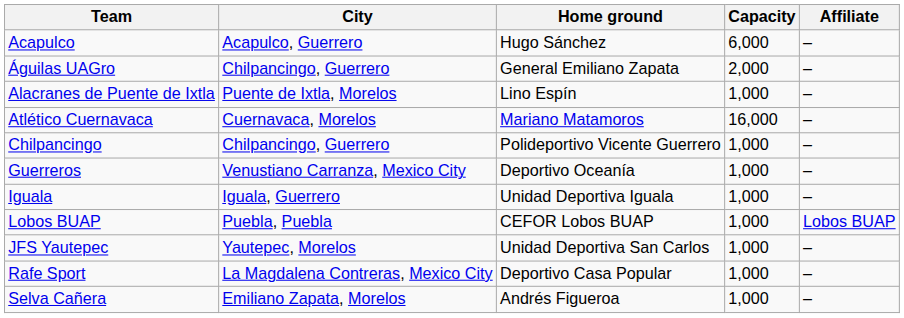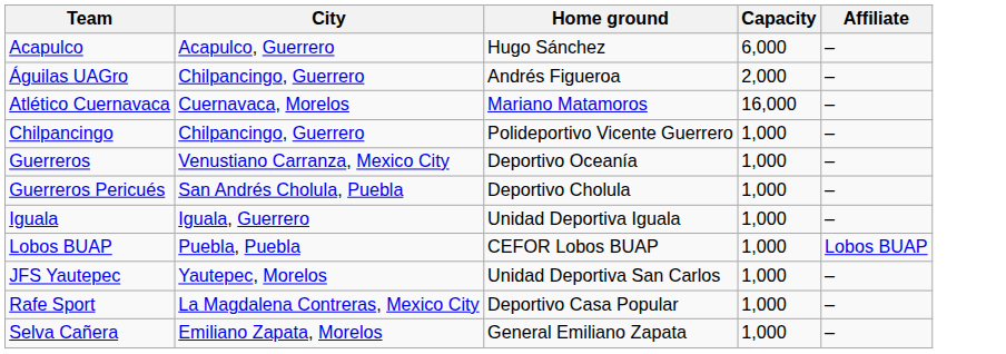Águilas UAGro | Home ground: General Emiliano Zapata -> Andrés Figueroa
- row: Alacranes de Puente de Ixtla | Puente de Ixtla, Morelos | Lino Espín | 1,000 | –
+ row: Guerreros Pericués | San Andrés Cholula, Puebla | Deportivo Cholula | 1,000 | –
Selva Cañera | Home ground: Andrés Figueroa -> General Emiliano Zapata
